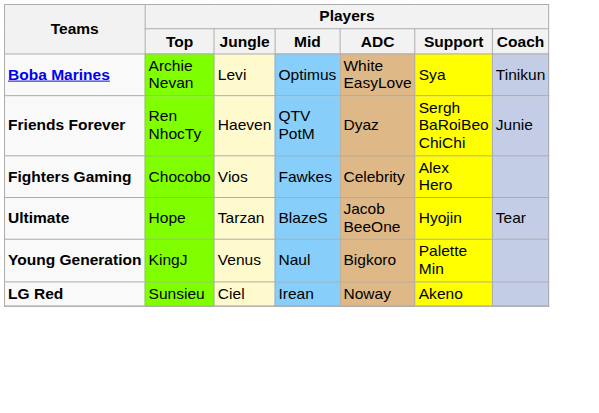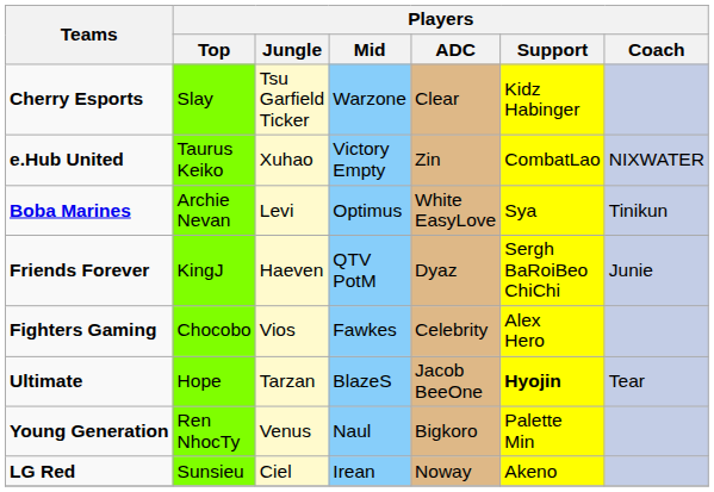+ row: Cherry Esports | Slay | Tsu Garfield Ticker | Warzone | Clear | Kidz Habinger
+ row: e.Hub United | Taurus Keiko | Xuhao | Victory Empty | Zin | CombatLao | NIXWATER
Friends Forever | Players / Top: Ren NhocTy -> KingJ
Ultimate | Players / Support: normal -> bold
Young Generation | Players / Top: KingJ -> Ren NhocTy
